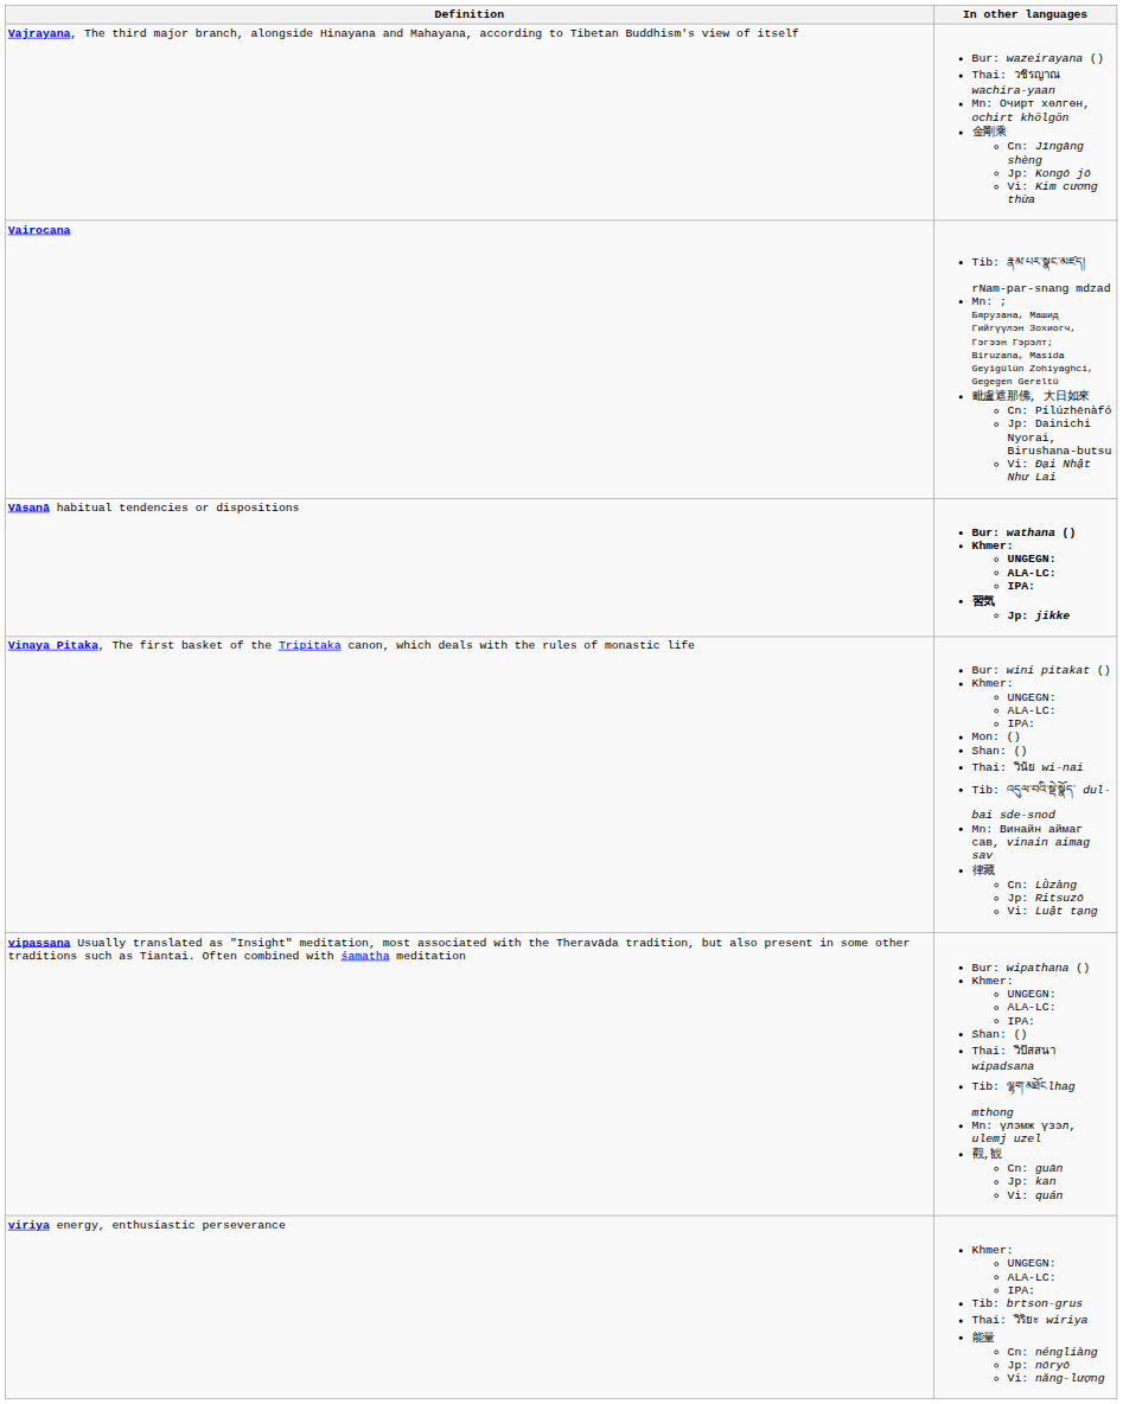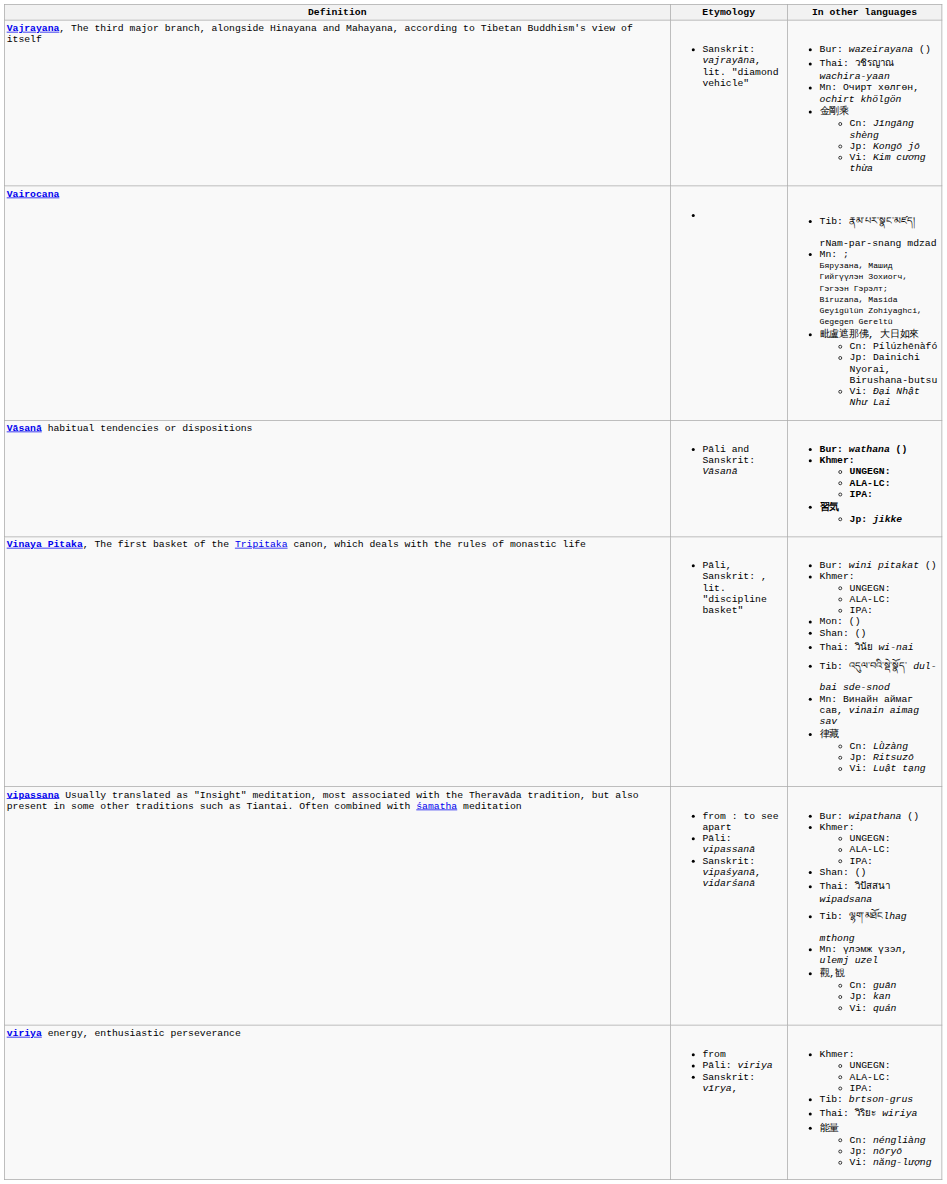+ column: Etymology | Sanskrit: vajrayāna, lit. "diamond vehicle" | Pāli and Sanskrit: Vāsanā | Pāli, Sanskrit: , lit. "discipline basket" | from : to see apart Pāli: vipassanā Sanskrit: vipaśyanā, vidarśanā | from Pāli: viriya Sanskrit: vīrya,
